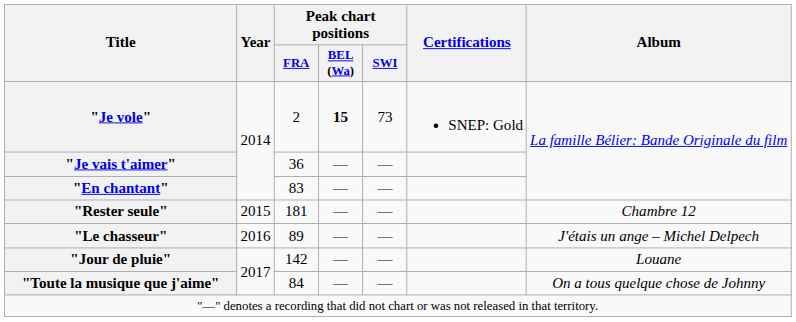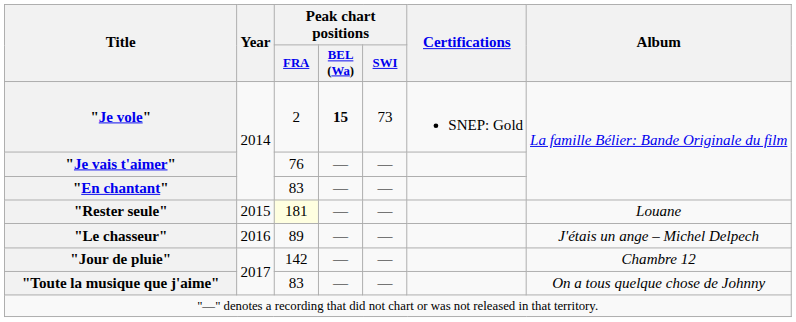"Je vais t'aimer" | Peak chart positions / FRA: 36 -> 76
"Rester seule" | Peak chart positions / FRA: no background -> lightyellow background
"Rester seule" | Album: Chambre 12 -> Louane
"Jour de pluie" | Album: Louane -> Chambre 12
"Toute la musique que j'aime" | Peak chart positions / FRA: 84 -> 83
